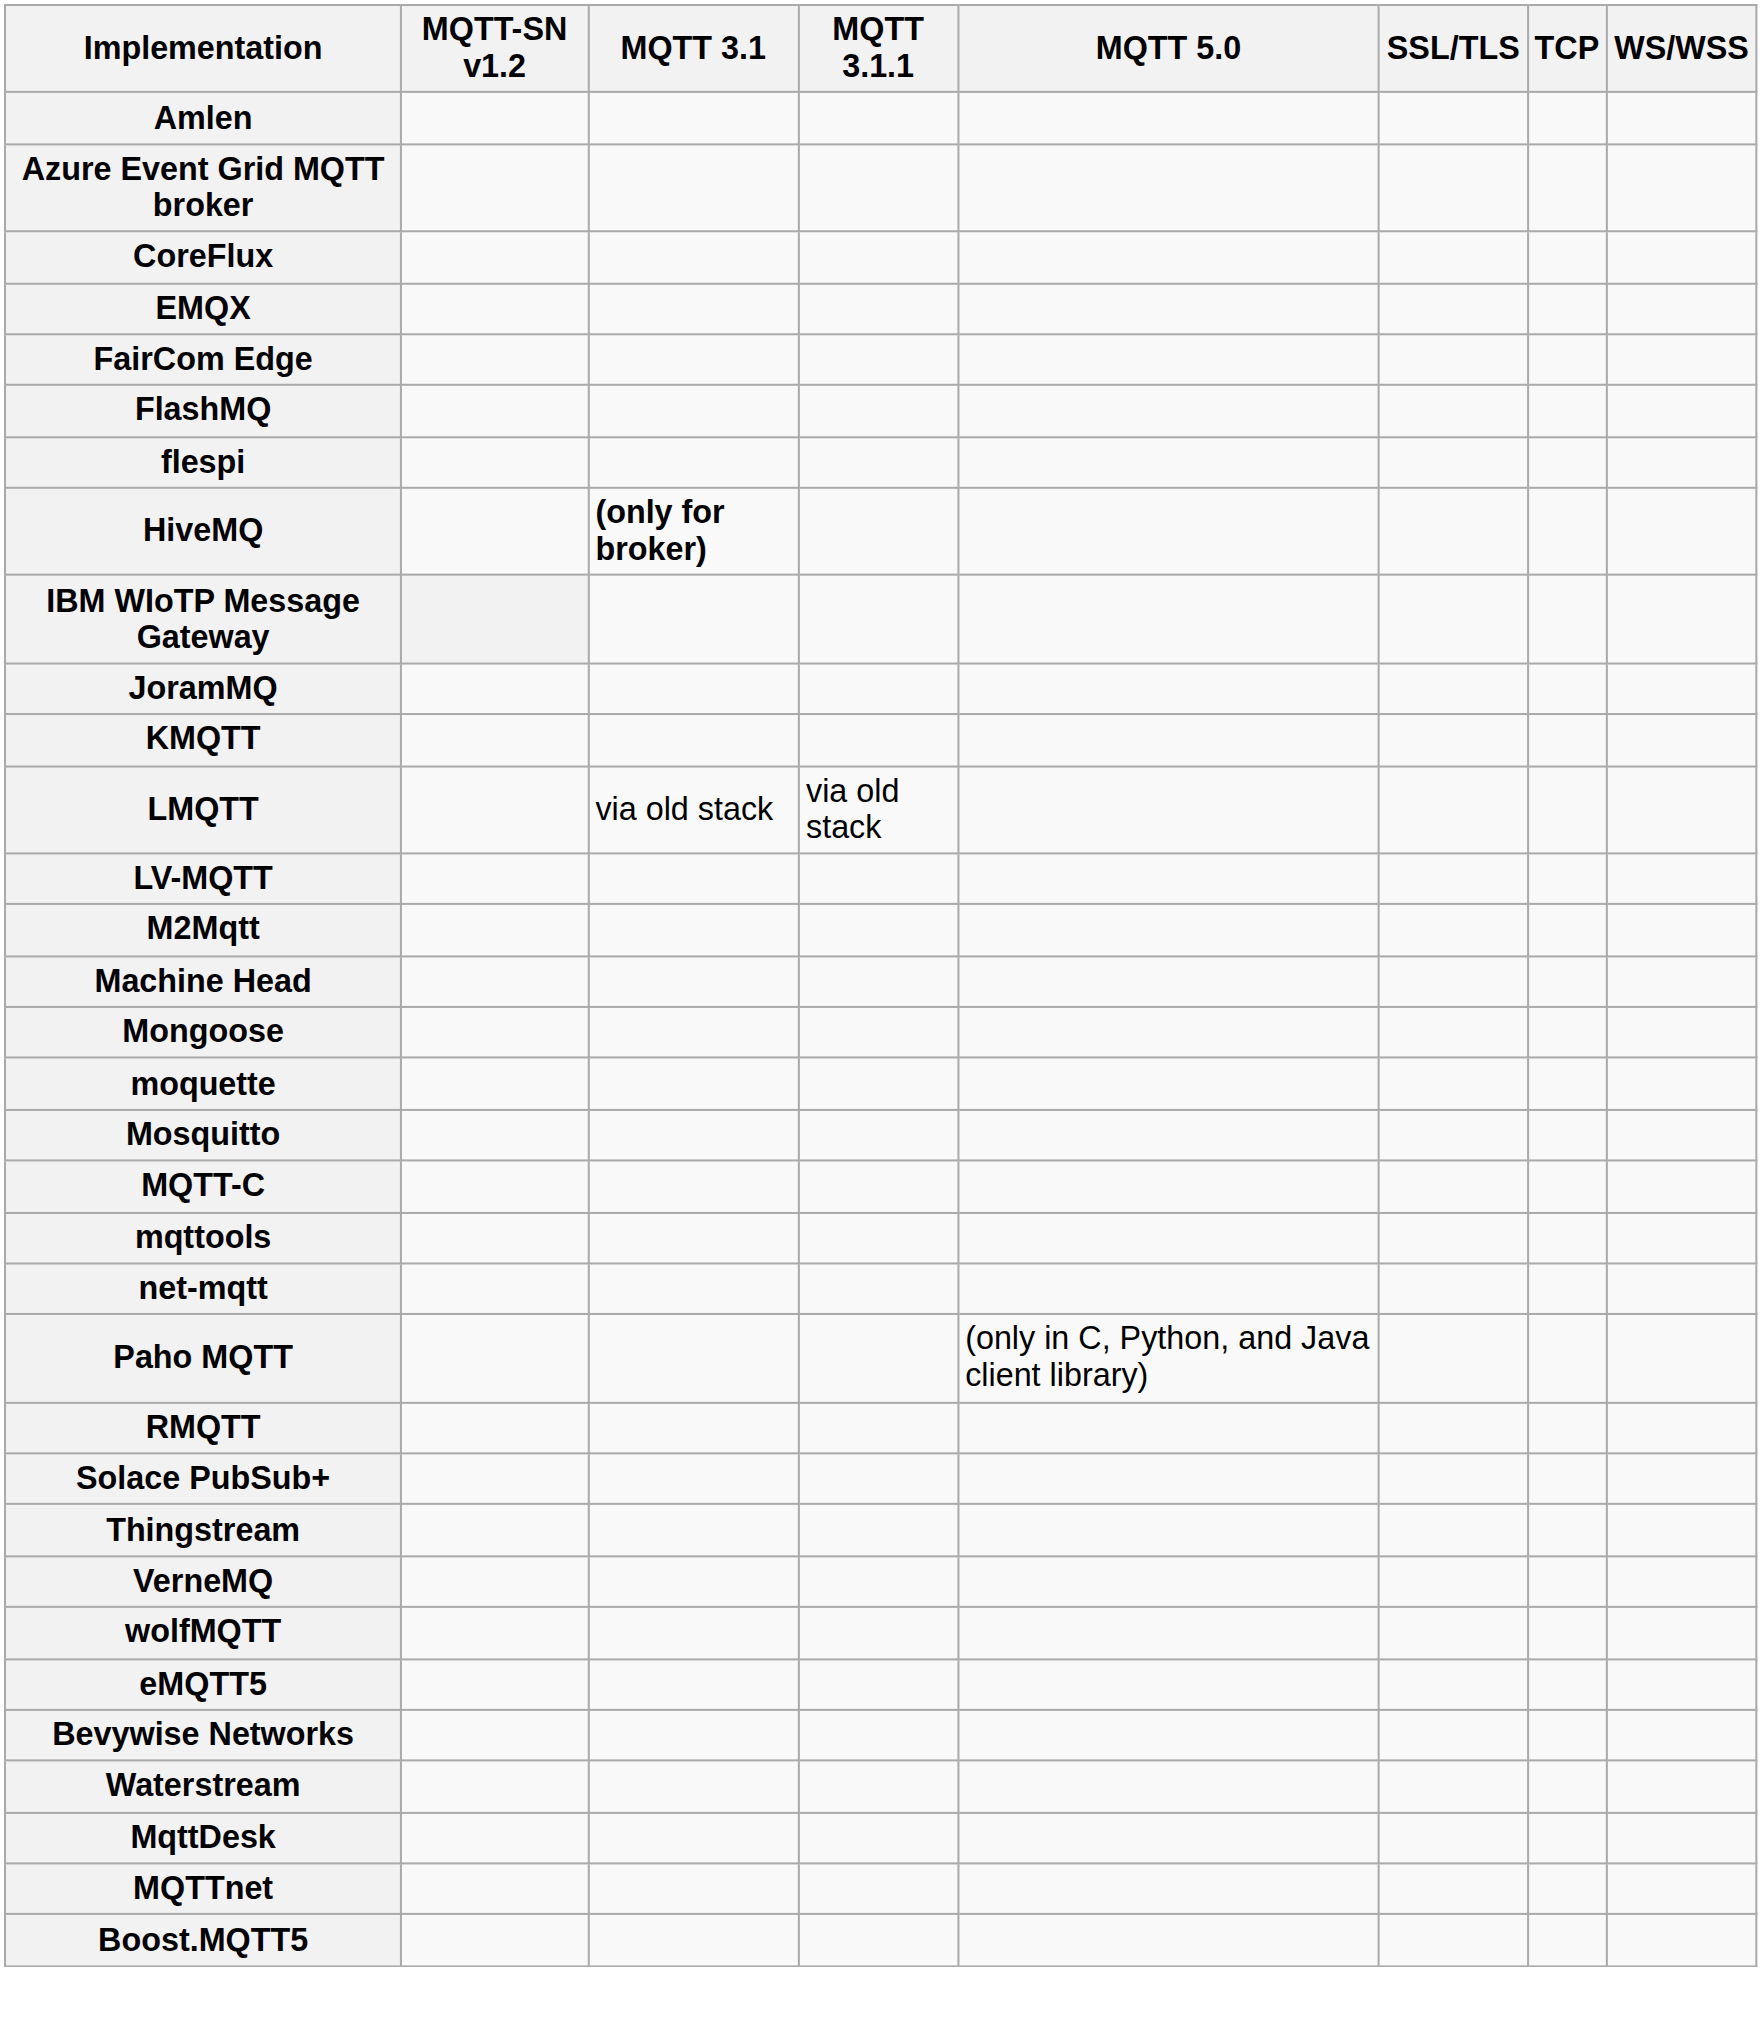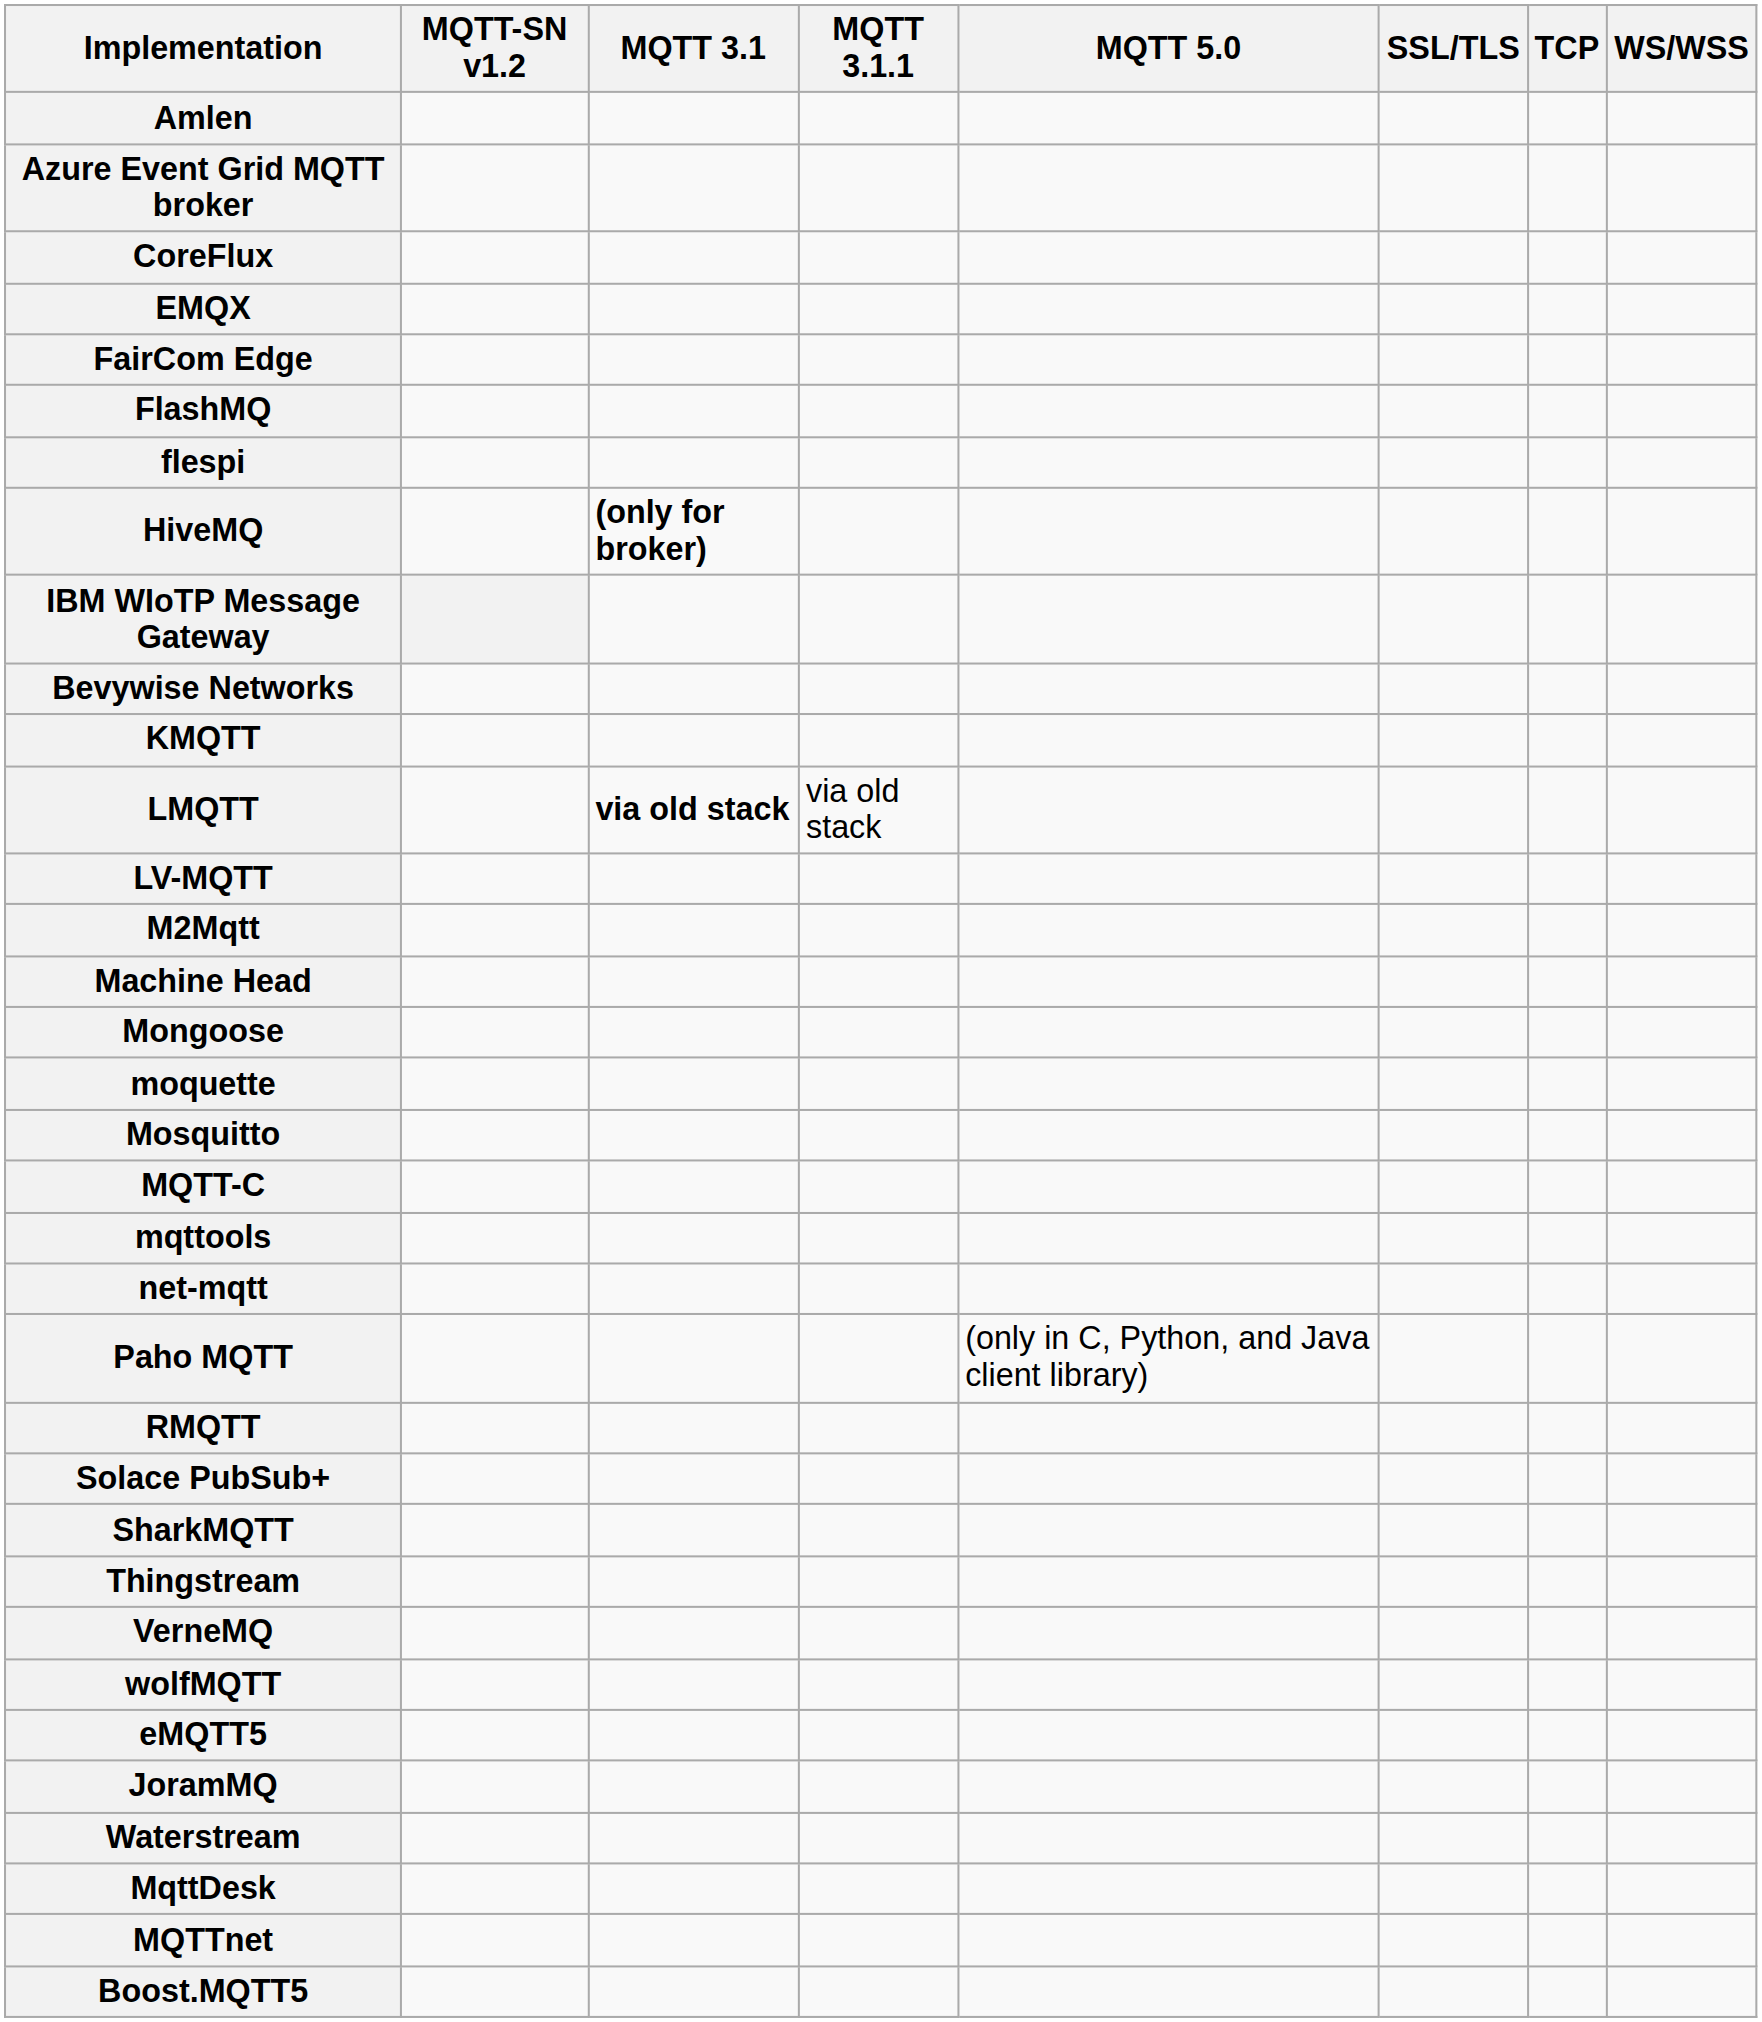rows swapped: JoramMQ <-> Bevywise Networks
LMQTT | MQTT 3.1: normal -> bold
+ row: SharkMQTT
